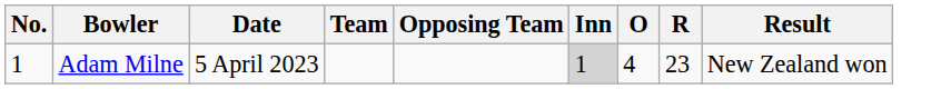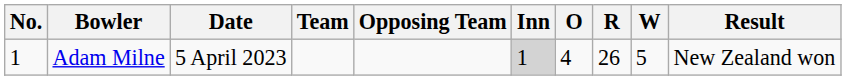+ column: W | 5
Adam Milne | R: 23 -> 26
